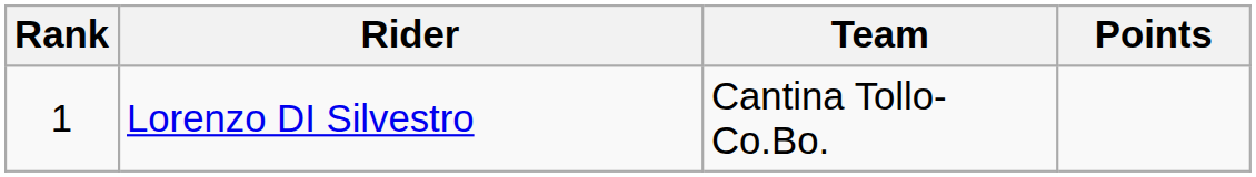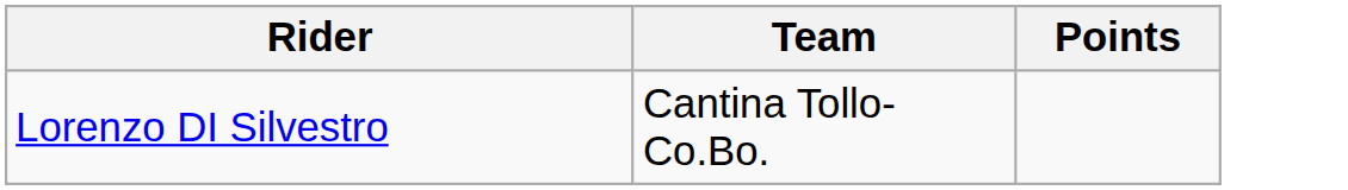- column: Rank | 1
